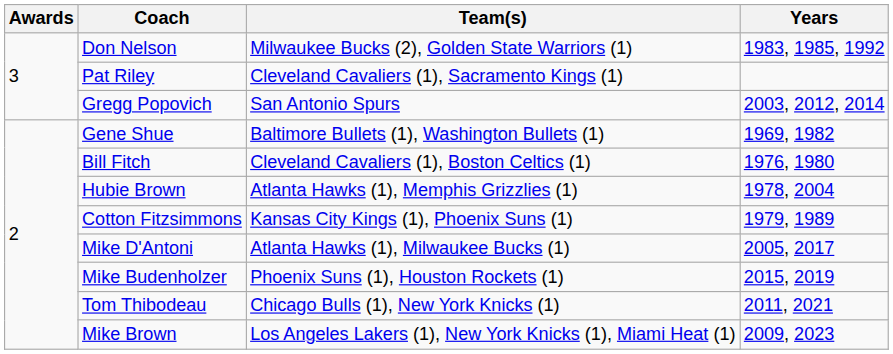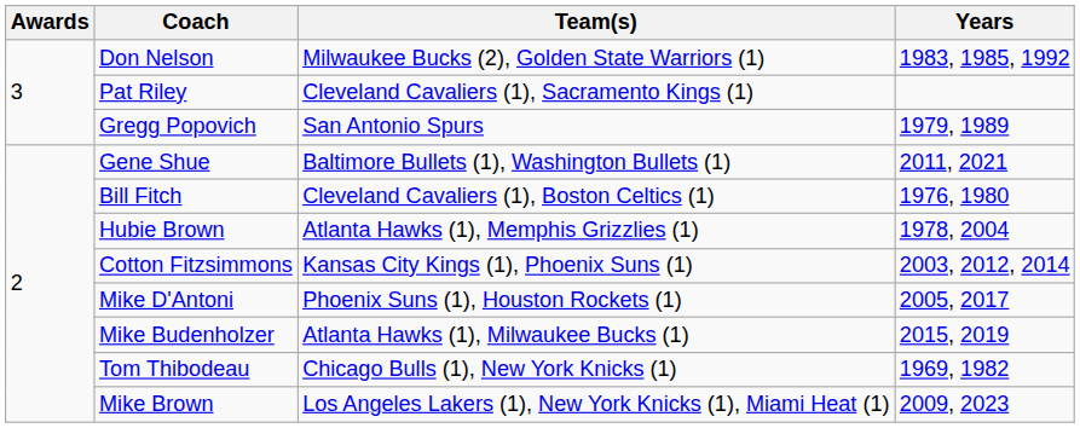Gregg Popovich | Years: 2003, 2012, 2014 -> 1979, 1989
Gene Shue | Years: 1969, 1982 -> 2011, 2021
Cotton Fitzsimmons | Years: 1979, 1989 -> 2003, 2012, 2014
Mike D'Antoni | Team(s): Atlanta Hawks (1), Milwaukee Bucks (1) -> Phoenix Suns (1), Houston Rockets (1)
Mike Budenholzer | Team(s): Phoenix Suns (1), Houston Rockets (1) -> Atlanta Hawks (1), Milwaukee Bucks (1)
Tom Thibodeau | Years: 2011, 2021 -> 1969, 1982
